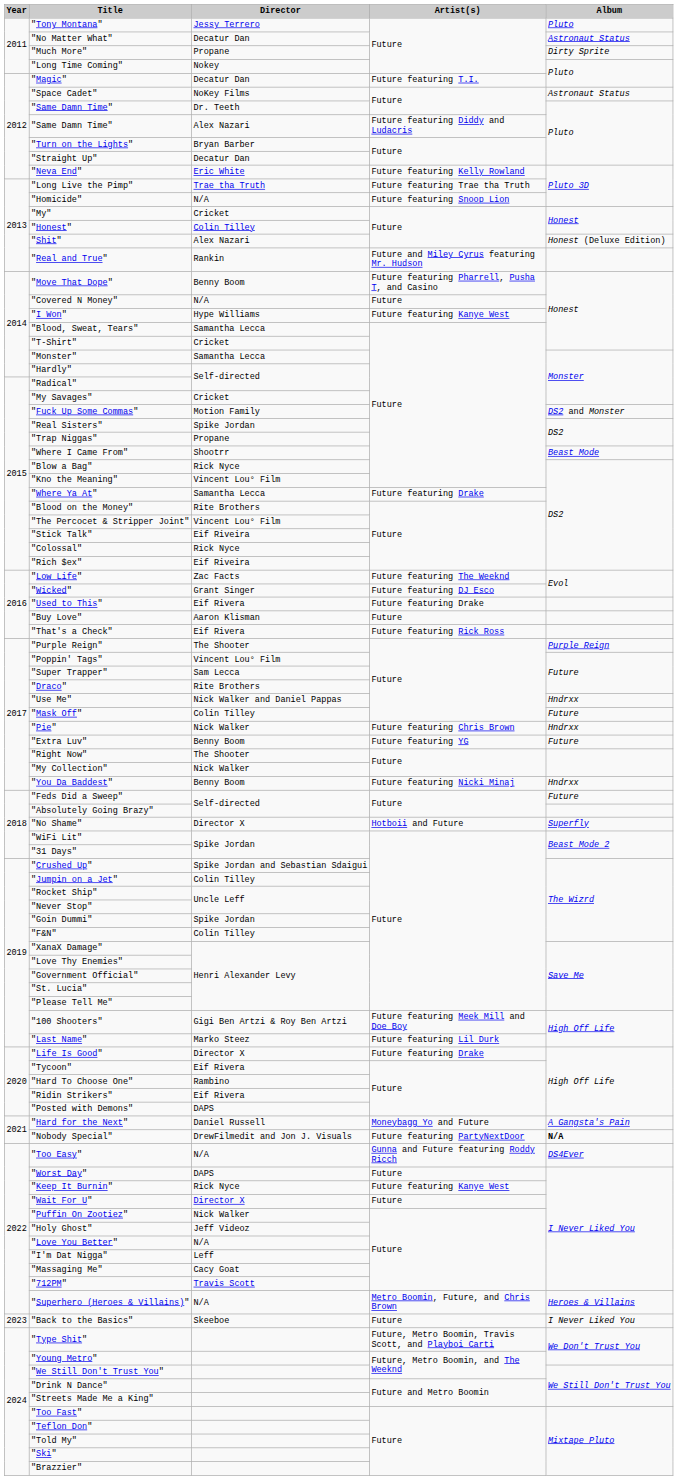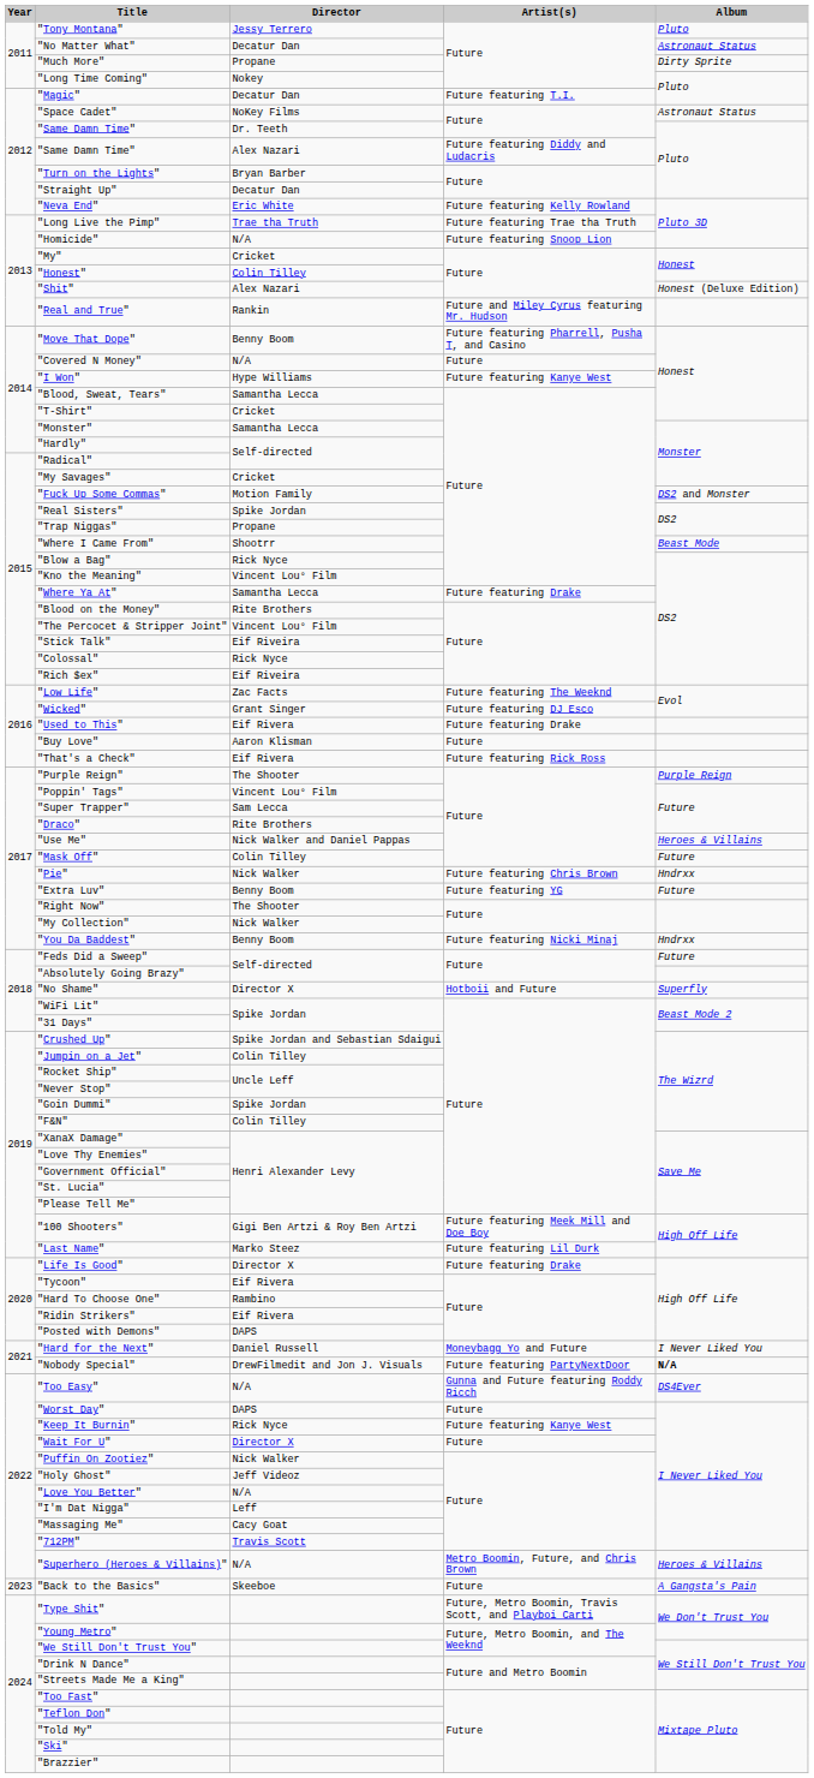"Use Me" | Album: Hndrxx -> Heroes & Villains
"Hard for the Next" | Album: A Gangsta's Pain -> I Never Liked You
"Back to the Basics" | Album: I Never Liked You -> A Gangsta's Pain
